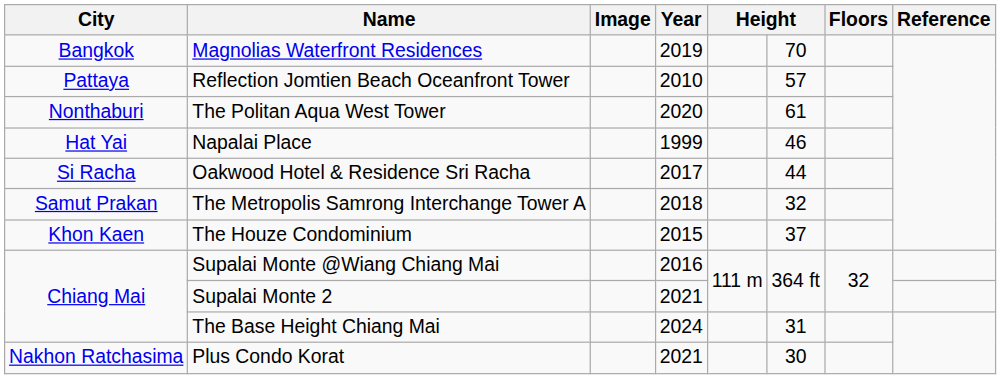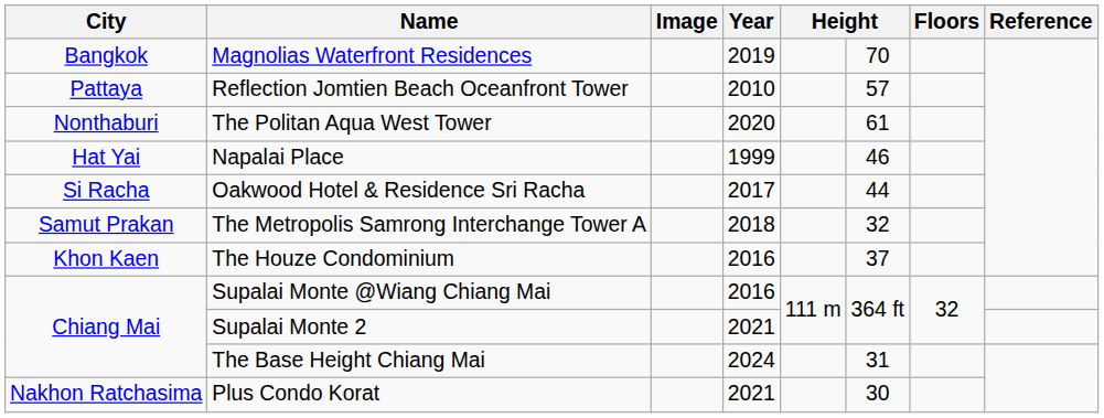The Houze Condominium | Year: 2015 -> 2016
